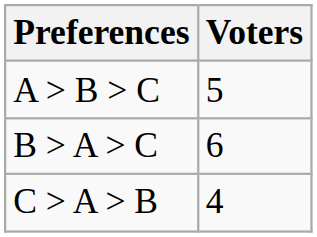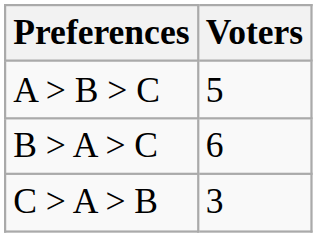C > A > B | Voters: 4 -> 3
